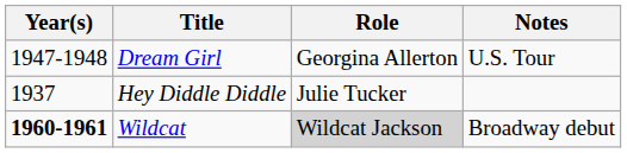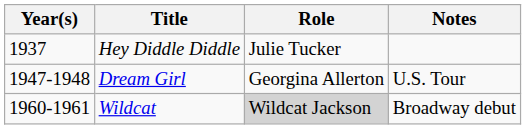rows swapped: Hey Diddle Diddle <-> Dream Girl
Wildcat | Year(s): bold -> normal
